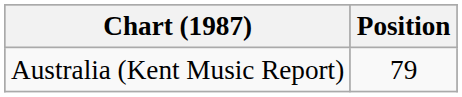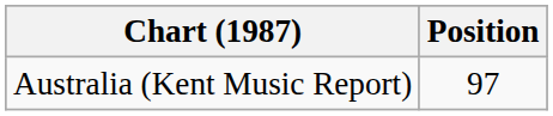Australia (Kent Music Report) | Position: 79 -> 97
